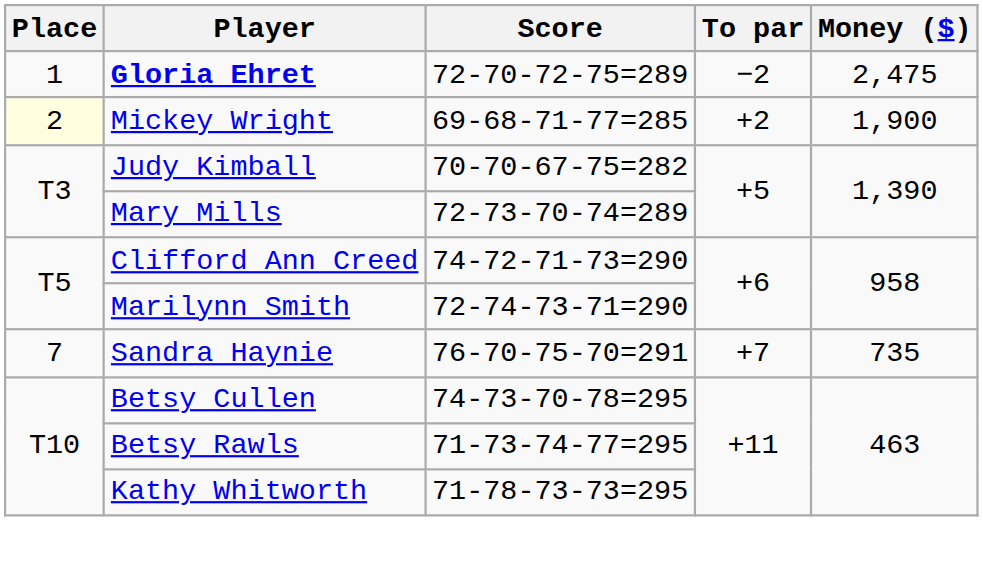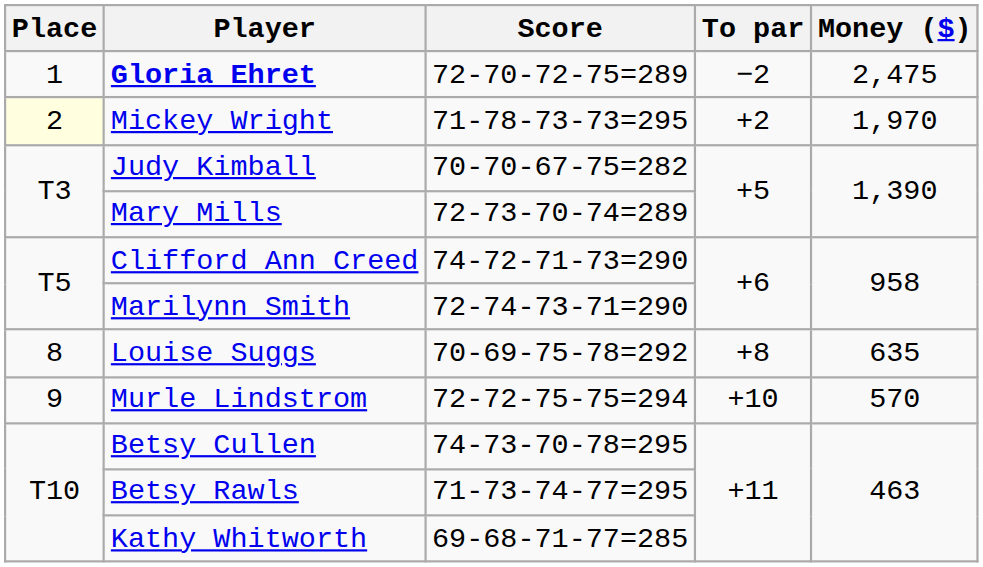Mickey Wright | Score: 69-68-71-77=285 -> 71-78-73-73=295
Mickey Wright | Money ($): 1,900 -> 1,970
- row: 7 | Sandra Haynie | 76-70-75-70=291 | +7 | 735
+ row: 8 | Louise Suggs | 70-69-75-78=292 | +8 | 635
+ row: 9 | Murle Lindstrom | 72-72-75-75=294 | +10 | 570
Kathy Whitworth | Score: 71-78-73-73=295 -> 69-68-71-77=285
